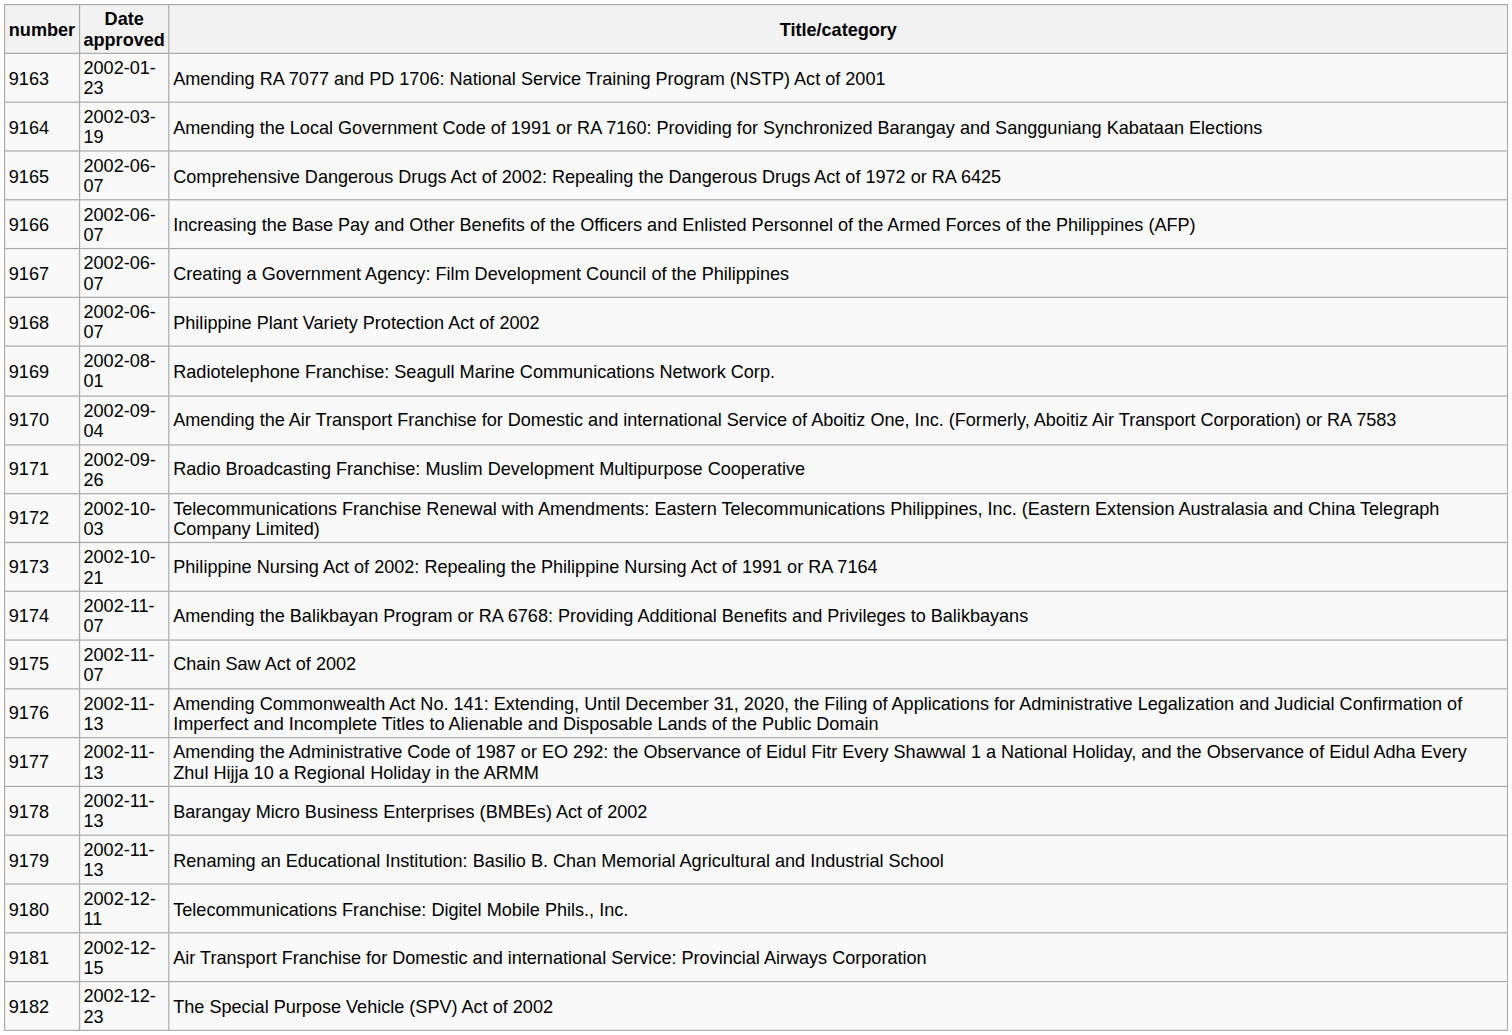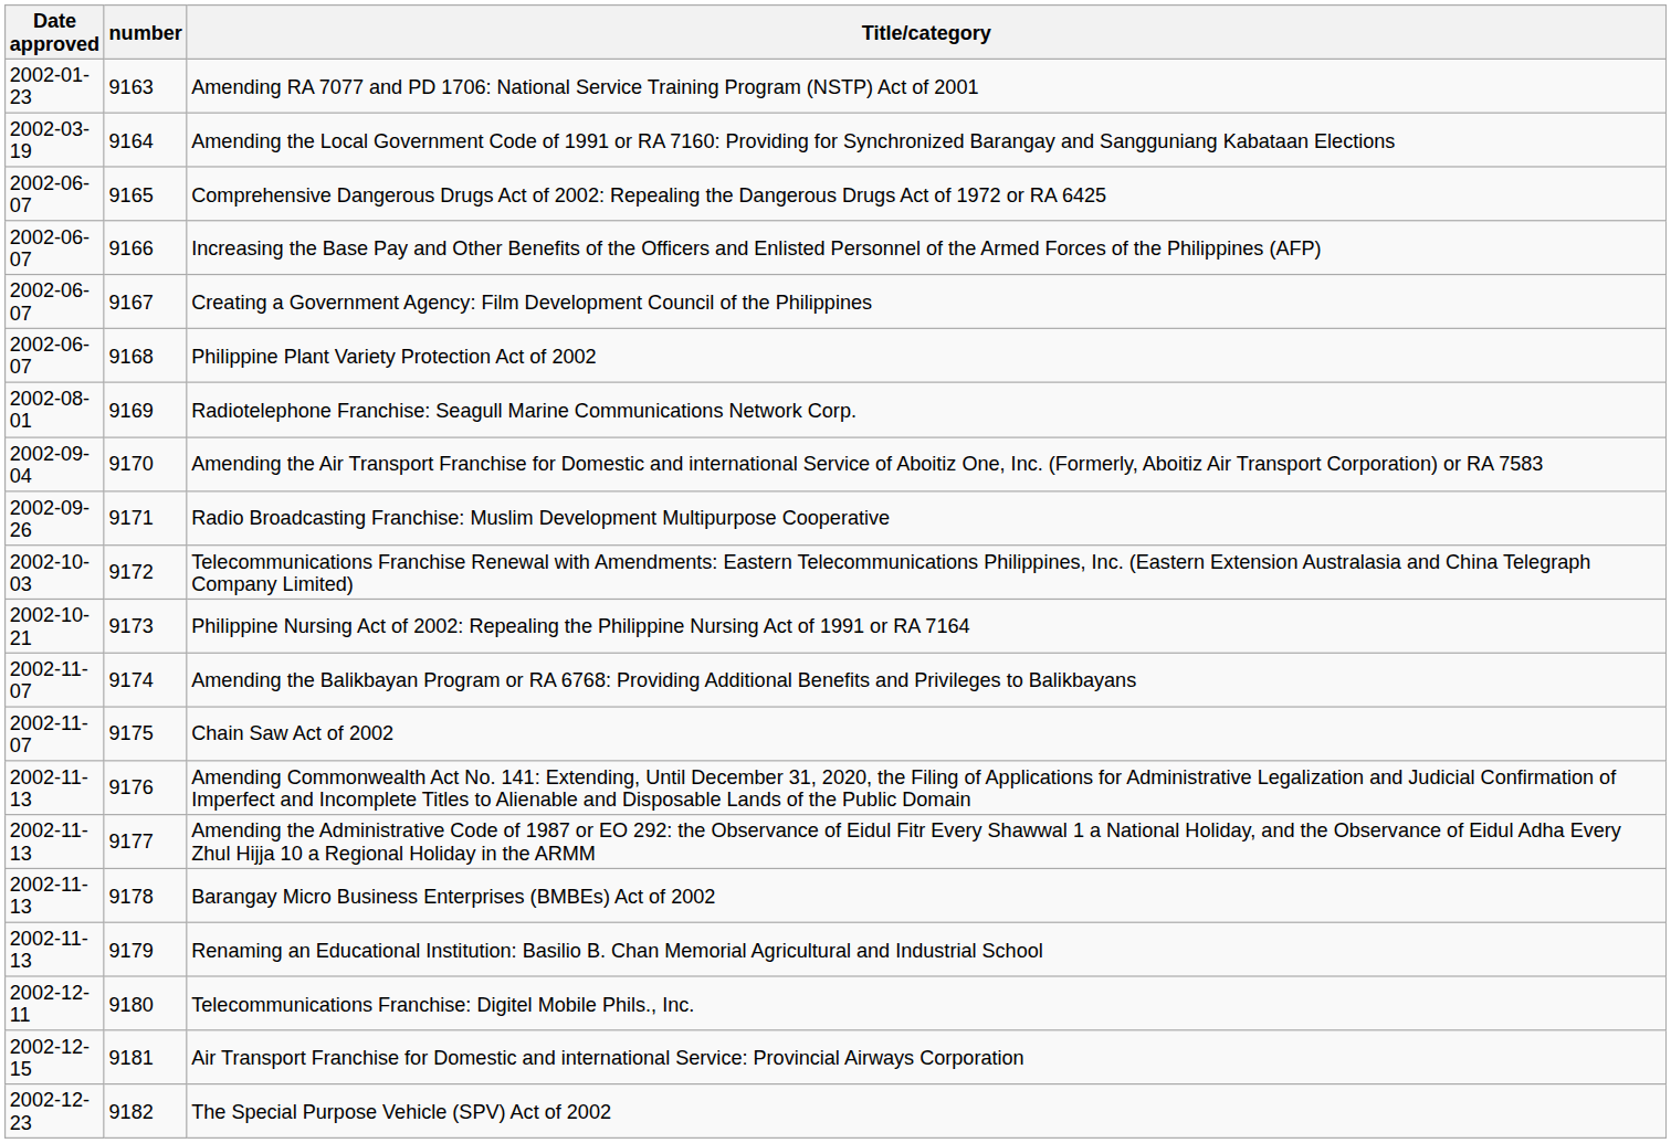columns swapped: Date approved <-> number
